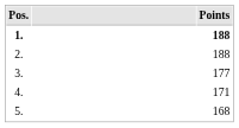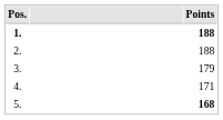3. | Points: 177 -> 179
5. | Points: normal -> bold
